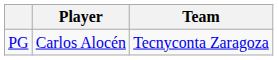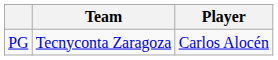columns swapped: Player <-> Team
